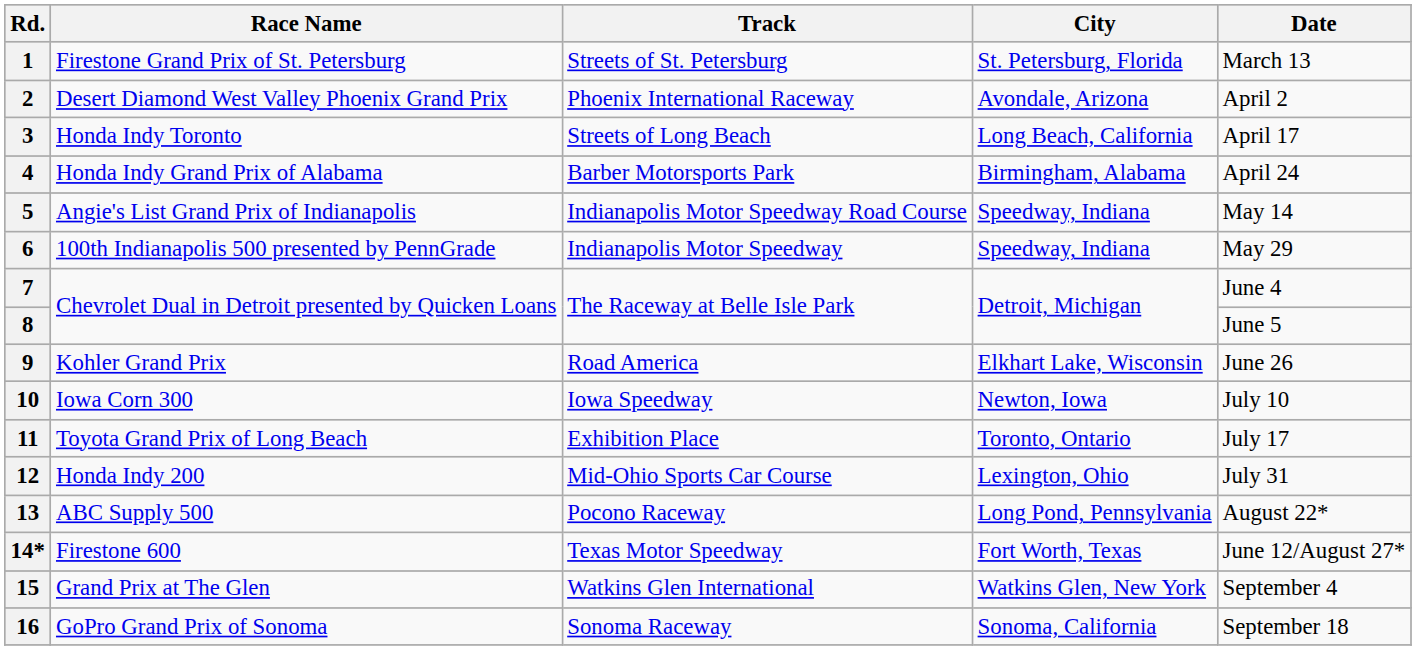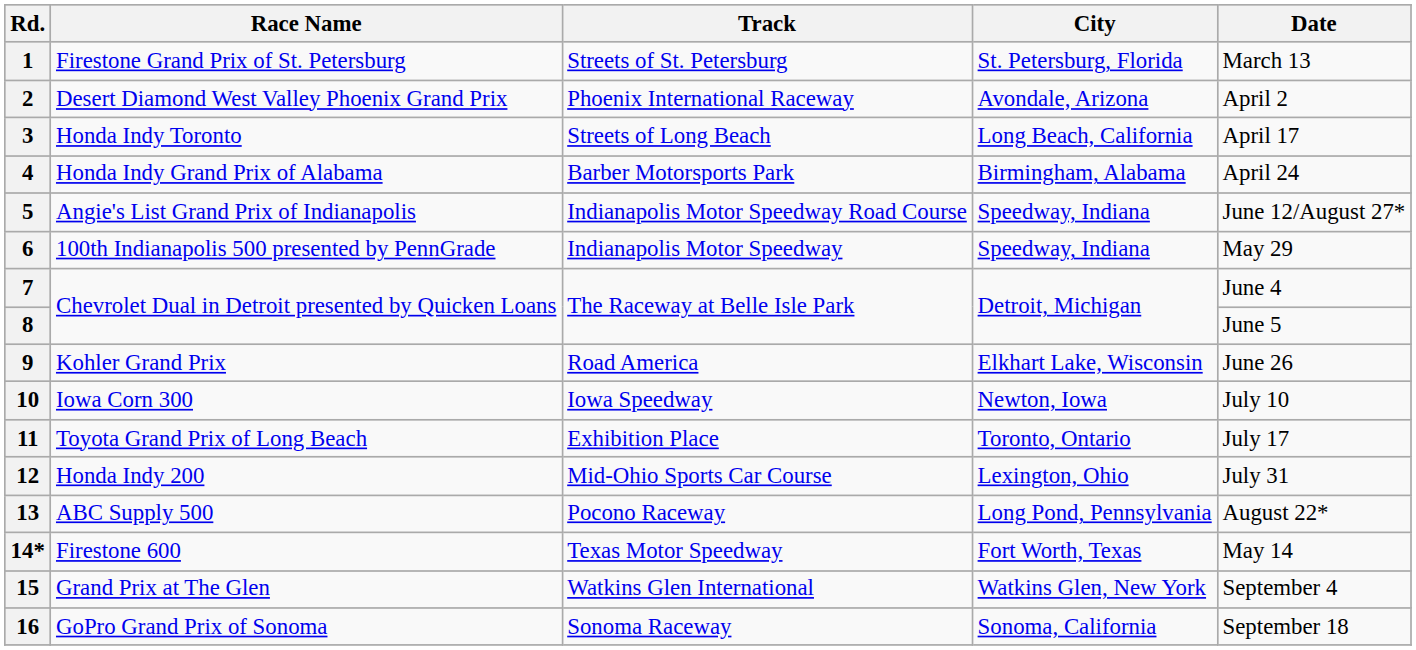5 | Date: May 14 -> June 12/August 27*
14* | Date: June 12/August 27* -> May 14
